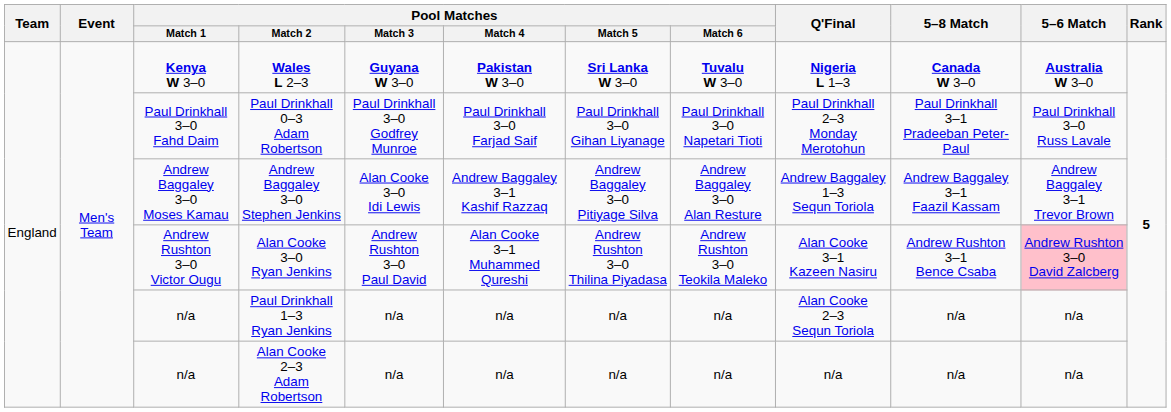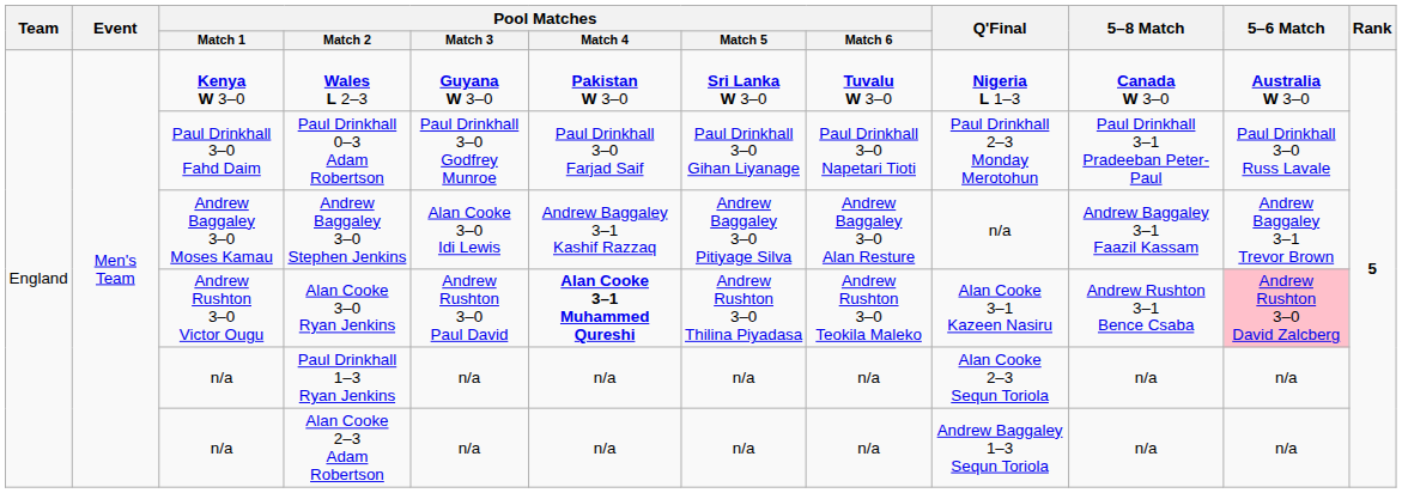Andrew Baggaley 3–0 Stephen Jenkins | Q'Final: Andrew Baggaley 1–3 Sequn Toriola -> n/a
Alan Cooke 3–0 Ryan Jenkins | Pool Matches / Match 4: normal -> bold
Alan Cooke 2–3 Adam Robertson | Q'Final: n/a -> Andrew Baggaley 1–3 Sequn Toriola
